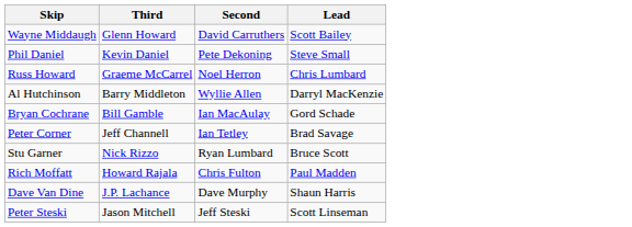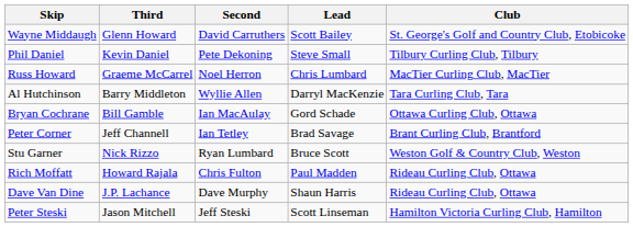+ column: Club | St. George's Golf and Country Club, Etobicoke | Tilbury Curling Club, Tilbury | MacTier Curling Club, MacTier | Tara Curling Club, Tara | Ottawa Curling Club, Ottawa | Brant Curling Club, Brantford | Weston Golf & Country Club, Weston | Rideau Curling Club, Ottawa | Rideau Curling Club, Ottawa | Hamilton Victoria Curling Club, Hamilton
